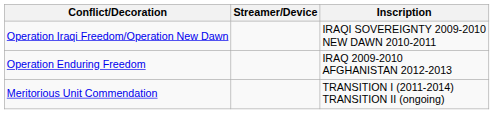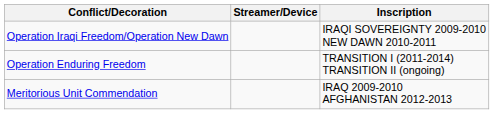Operation Enduring Freedom | Inscription: IRAQ 2009-2010 AFGHANISTAN 2012-2013 -> TRANSITION I (2011-2014) TRANSITION II (ongoing)
Meritorious Unit Commendation | Inscription: TRANSITION I (2011-2014) TRANSITION II (ongoing) -> IRAQ 2009-2010 AFGHANISTAN 2012-2013
